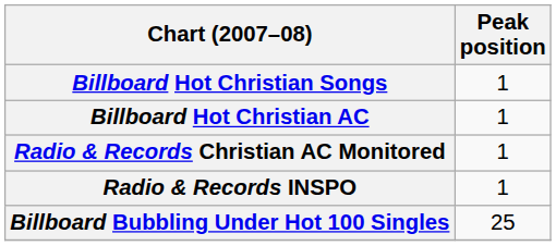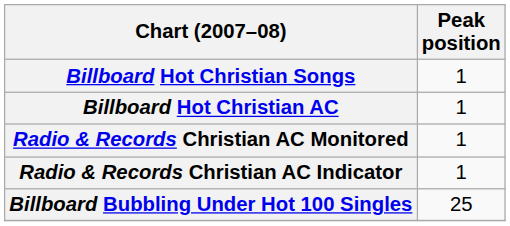+ row: Radio & Records Christian AC Indicator | 1
- row: Radio & Records INSPO | 1
